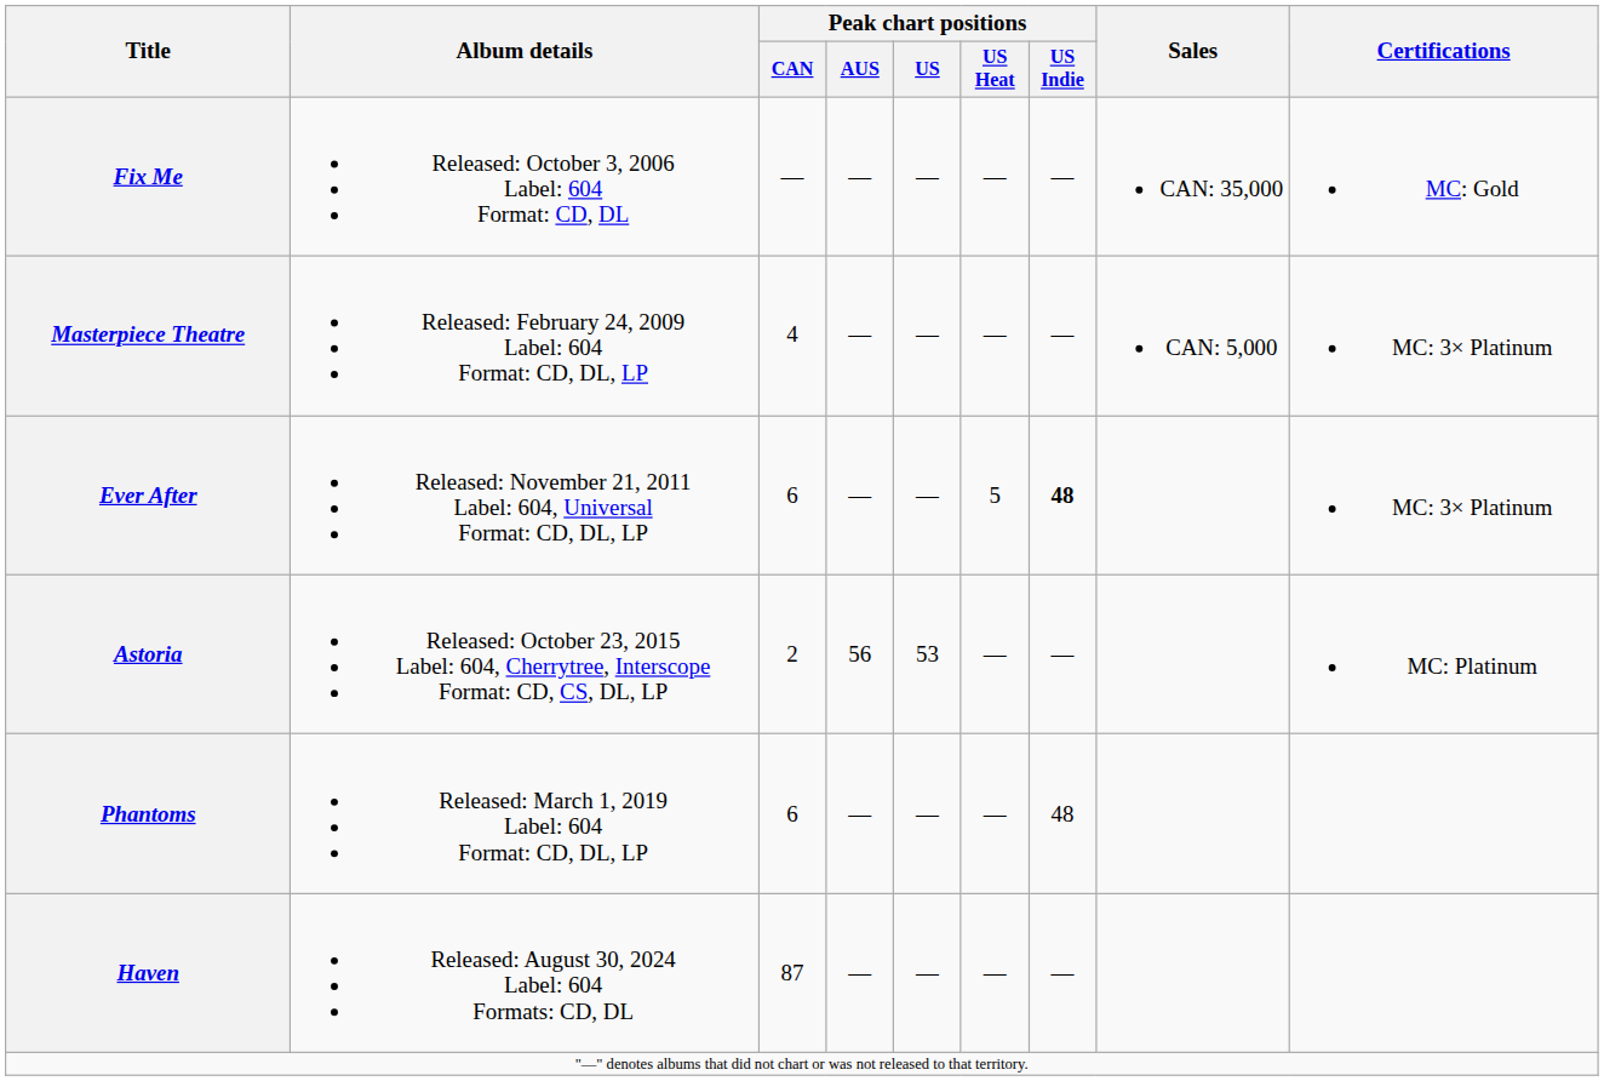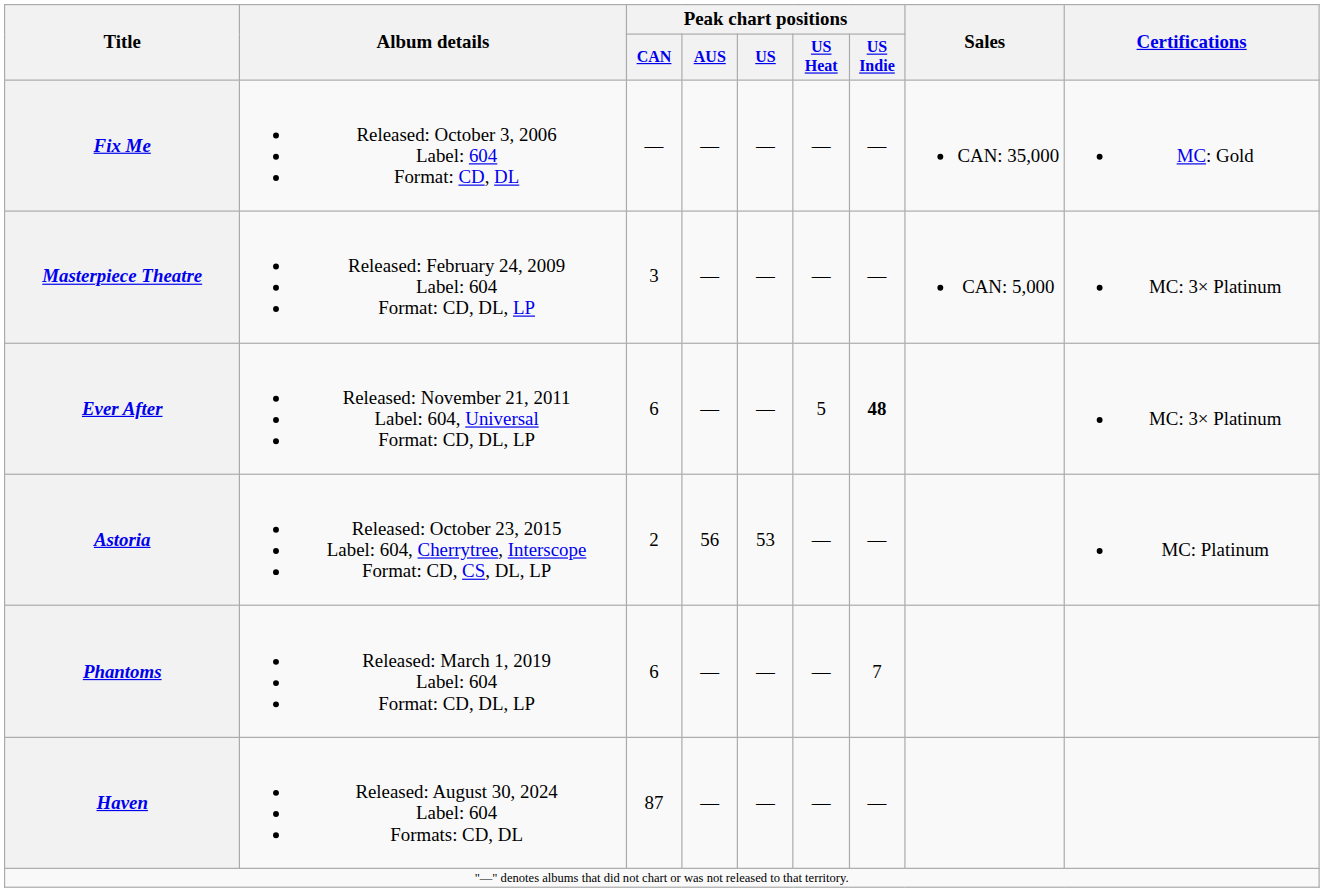Masterpiece Theatre | Peak chart positions / CAN: 4 -> 3
Phantoms | Peak chart positions / US Indie: 48 -> 7
